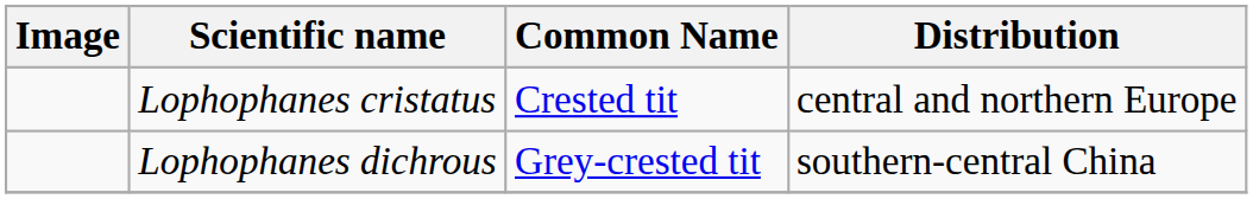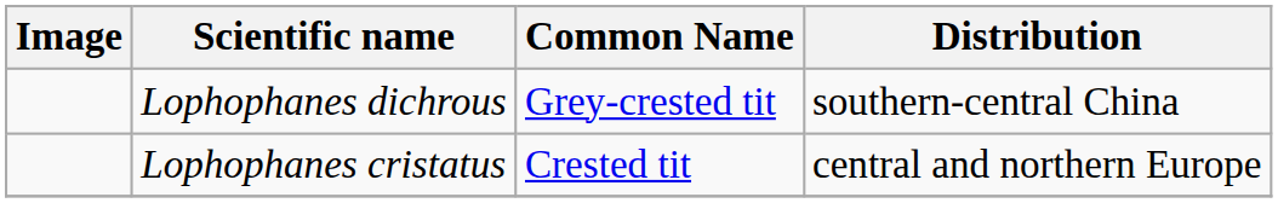rows swapped: Lophophanes cristatus <-> Lophophanes dichrous
